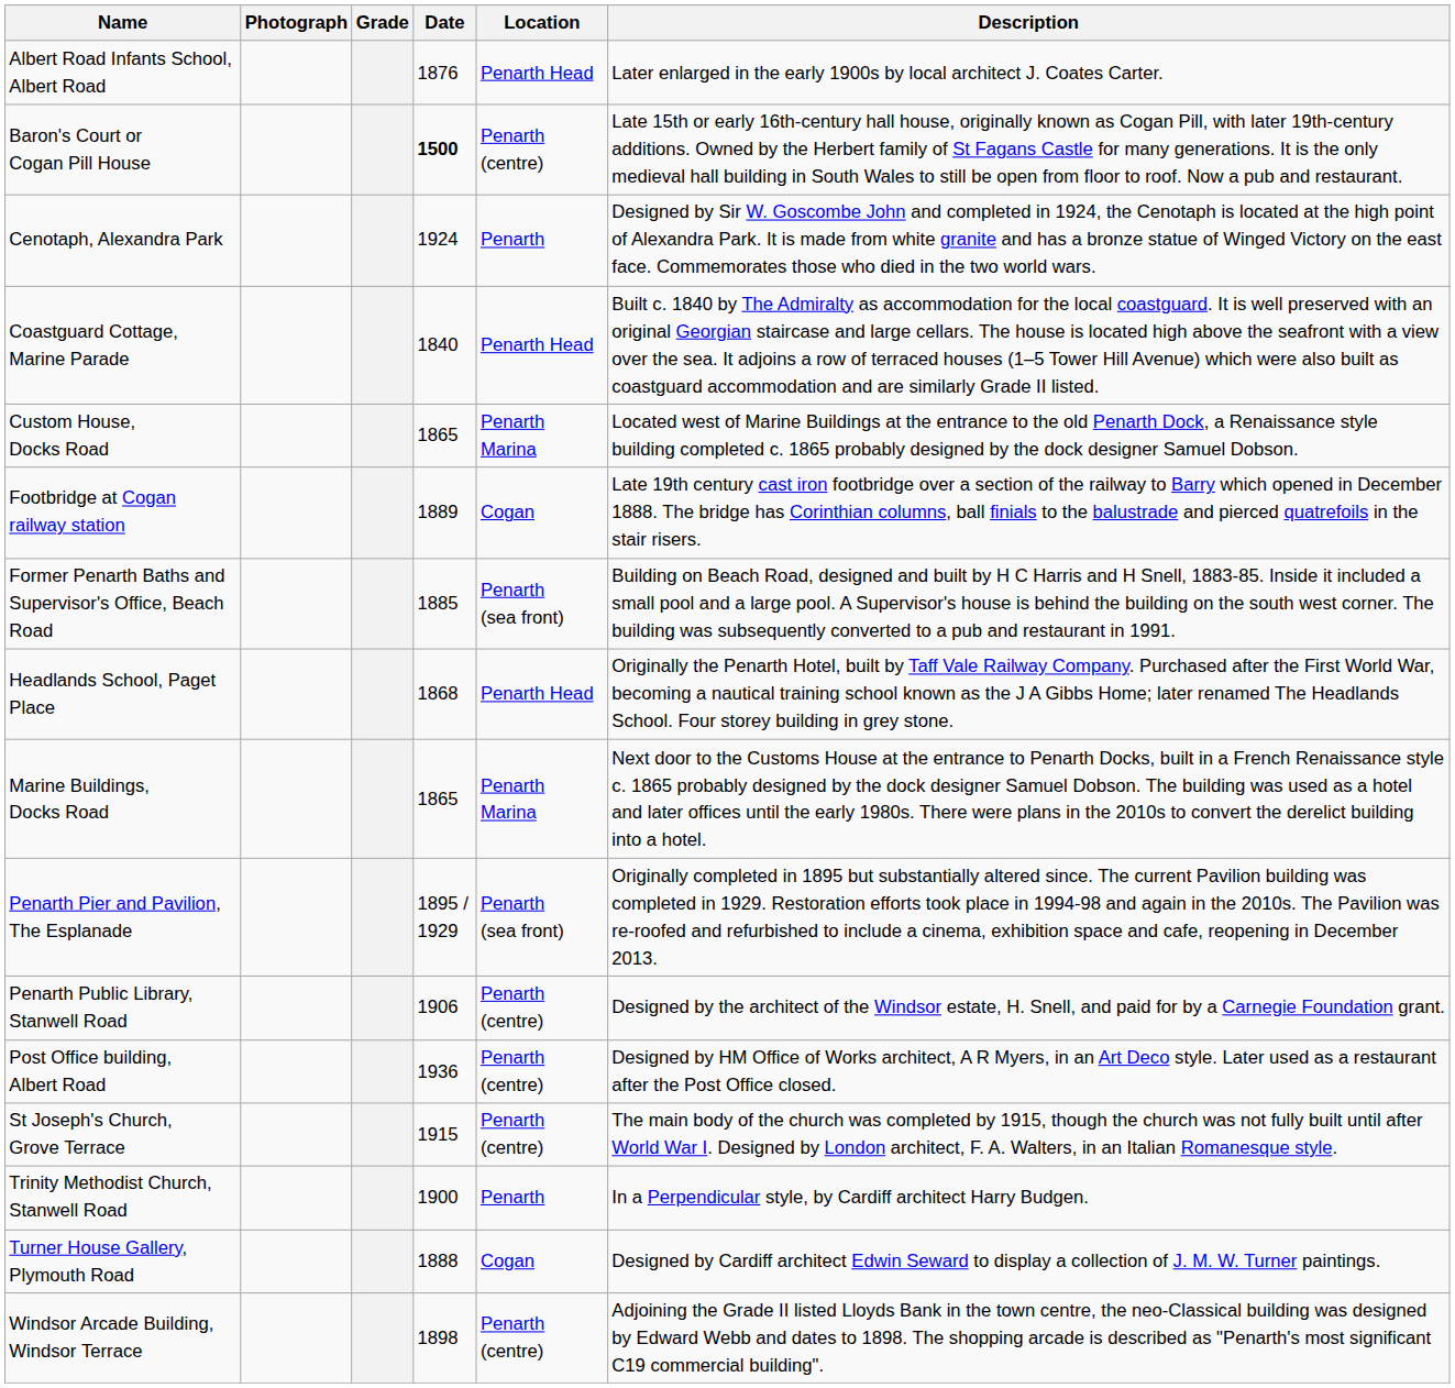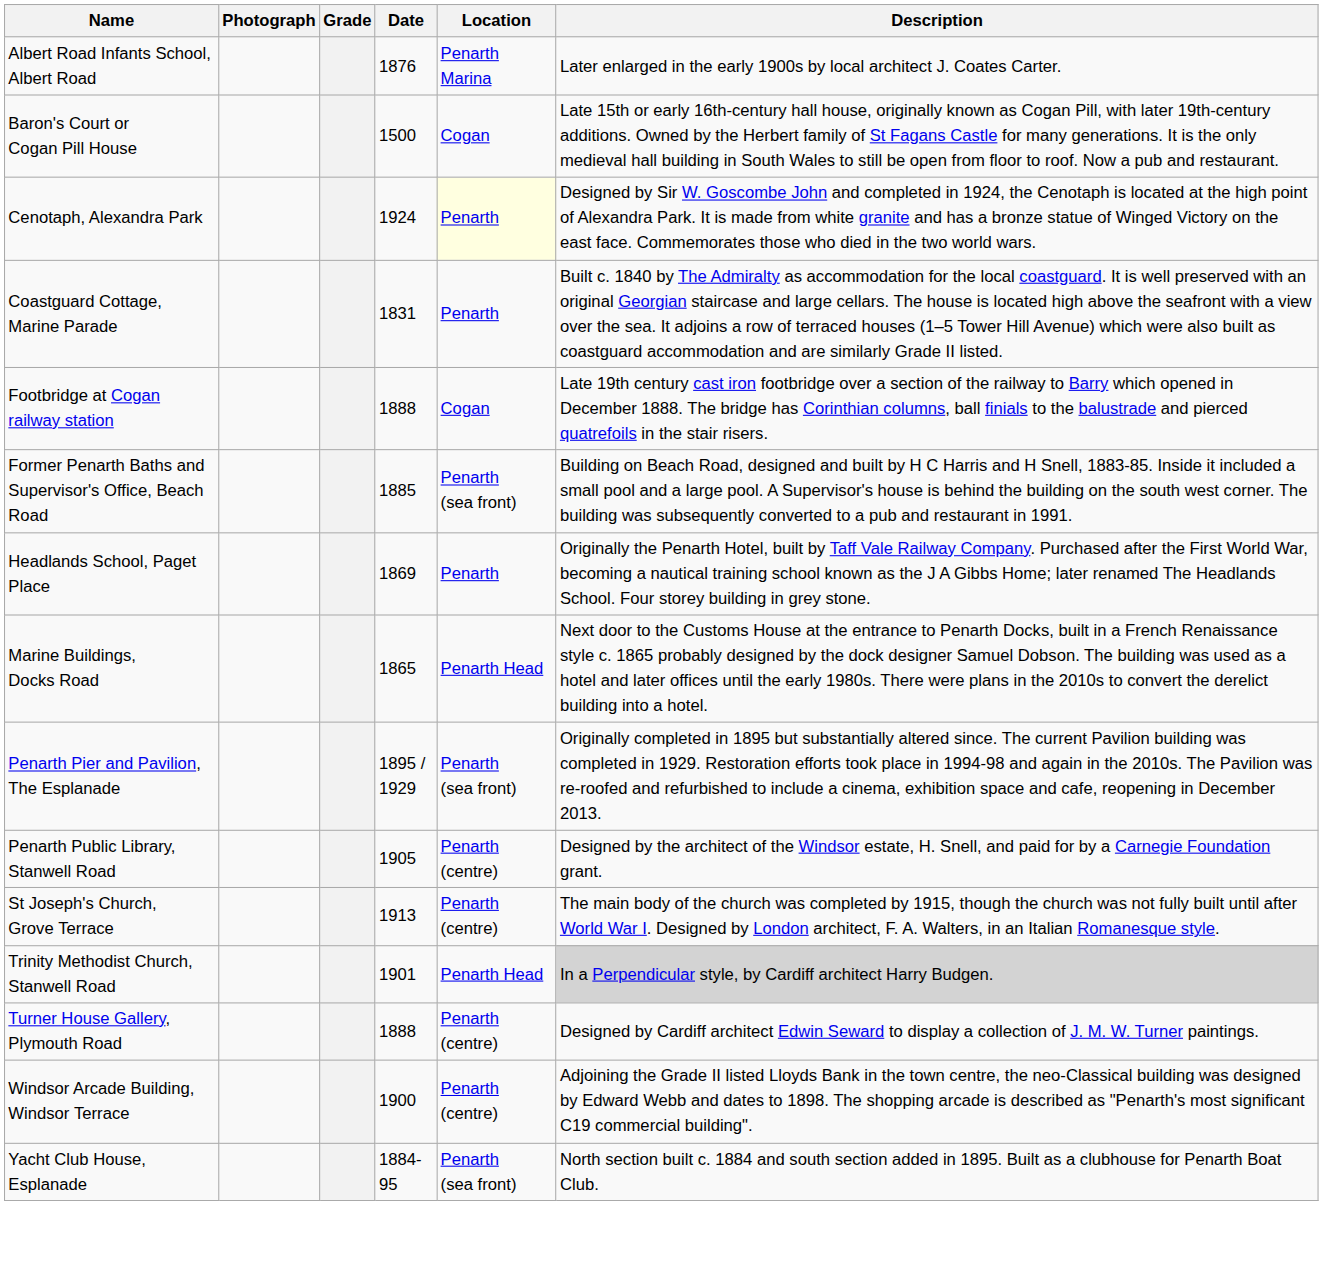Albert Road Infants School, Albert Road | Location: Penarth Head -> Penarth Marina
Baron's Court or Cogan Pill House | Date: bold -> normal
Baron's Court or Cogan Pill House | Location: Penarth (centre) -> Cogan
Cenotaph, Alexandra Park | Location: no background -> lightyellow background
Coastguard Cottage, Marine Parade | Date: 1840 -> 1831
Coastguard Cottage, Marine Parade | Location: Penarth Head -> Penarth
- row: Custom House, Docks Road | 1865 | Penarth Marina | Located west of Marine Buildings at the entrance to the old Penarth Dock, a Renaissance style building completed c. 1865 probably designed by the dock designer Samuel Dobson.
Footbridge at Cogan railway station | Date: 1889 -> 1888
Headlands School, Paget Place | Date: 1868 -> 1869
Headlands School, Paget Place | Location: Penarth Head -> Penarth
Marine Buildings, Docks Road | Location: Penarth Marina -> Penarth Head
Penarth Public Library, Stanwell Road | Date: 1906 -> 1905
- row: Post Office building, Albert Road | 1936 | Penarth (centre) | Designed by HM Office of Works architect, A R Myers, in an Art Deco style. Later used as a restaurant after the Post Office closed.
St Joseph's Church, Grove Terrace | Date: 1915 -> 1913
Trinity Methodist Church, Stanwell Road | Date: 1900 -> 1901
Trinity Methodist Church, Stanwell Road | Location: Penarth -> Penarth Head
Trinity Methodist Church, Stanwell Road | Description: no background -> lightgrey background
Turner House Gallery, Plymouth Road | Location: Cogan -> Penarth (centre)
Windsor Arcade Building, Windsor Terrace | Date: 1898 -> 1900
+ row: Yacht Club House, Esplanade | 1884-95 | Penarth (sea front) | North section built c. 1884 and south section added in 1895. Built as a clubhouse for Penarth Boat Club.
